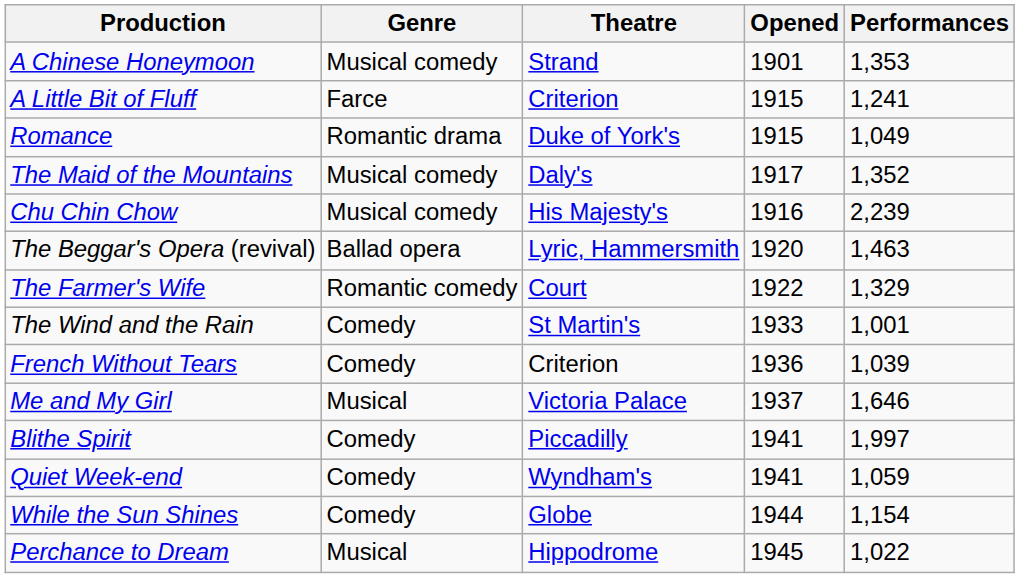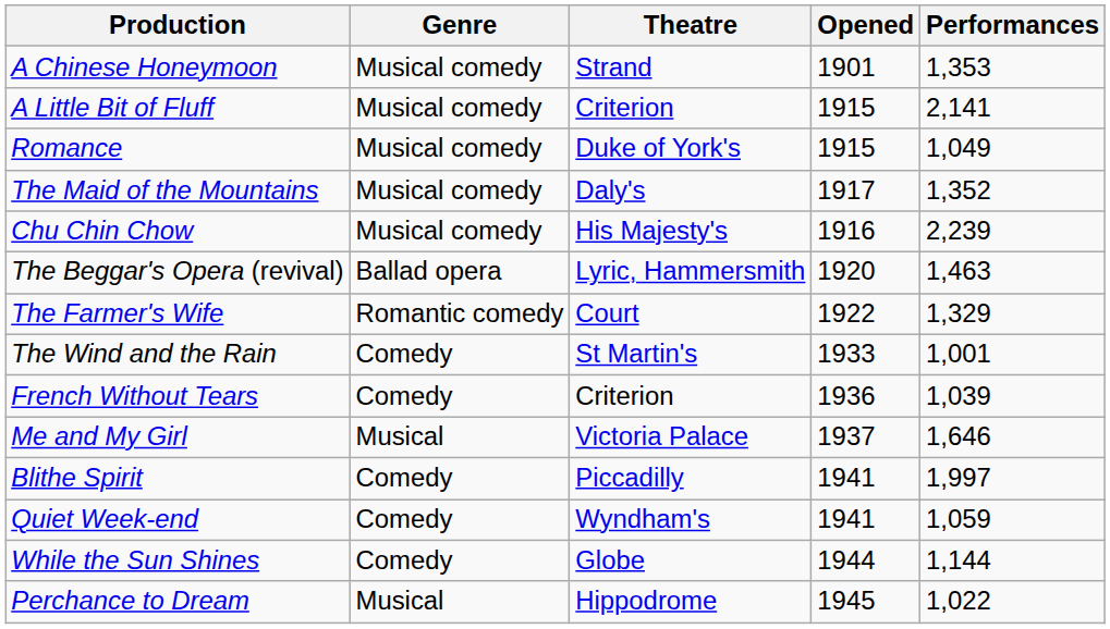A Little Bit of Fluff | Genre: Farce -> Musical comedy
A Little Bit of Fluff | Performances: 1,241 -> 2,141
Romance | Genre: Romantic drama -> Musical comedy
While the Sun Shines | Performances: 1,154 -> 1,144
